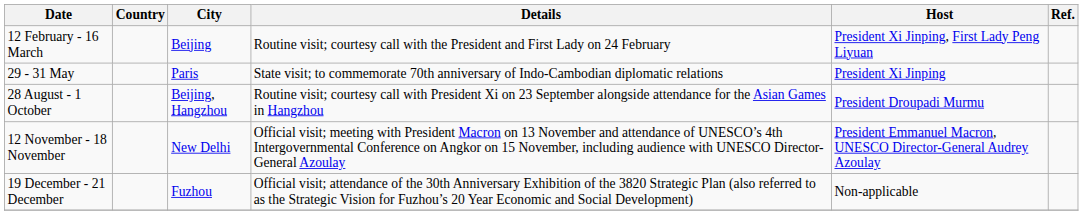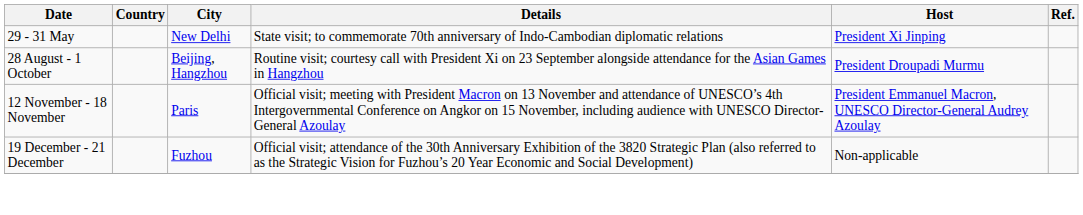- row: 12 February - 16 March | Beijing | Routine visit; courtesy call with the President and First Lady on 24 February | President Xi Jinping, First Lady Peng Liyuan
29 - 31 May | City: Paris -> New Delhi
12 November - 18 November | City: New Delhi -> Paris
